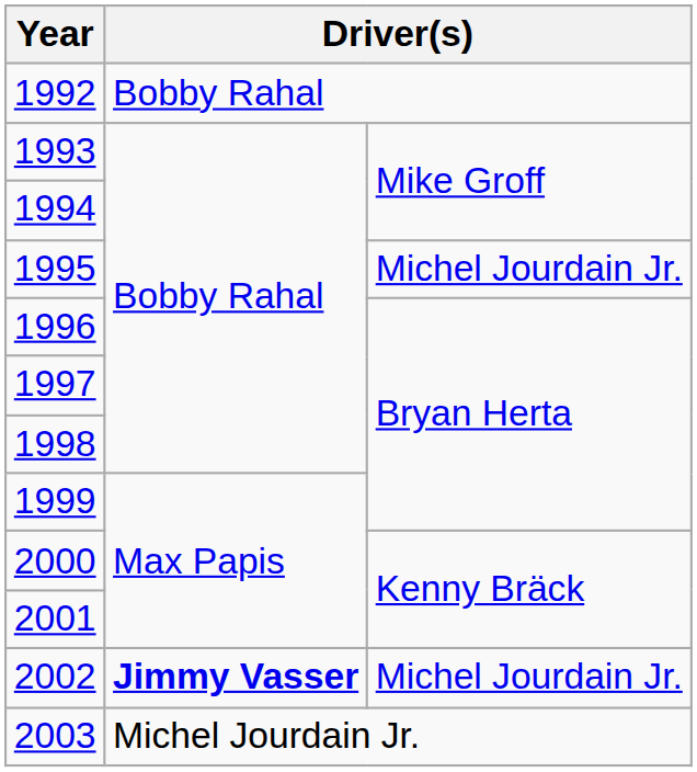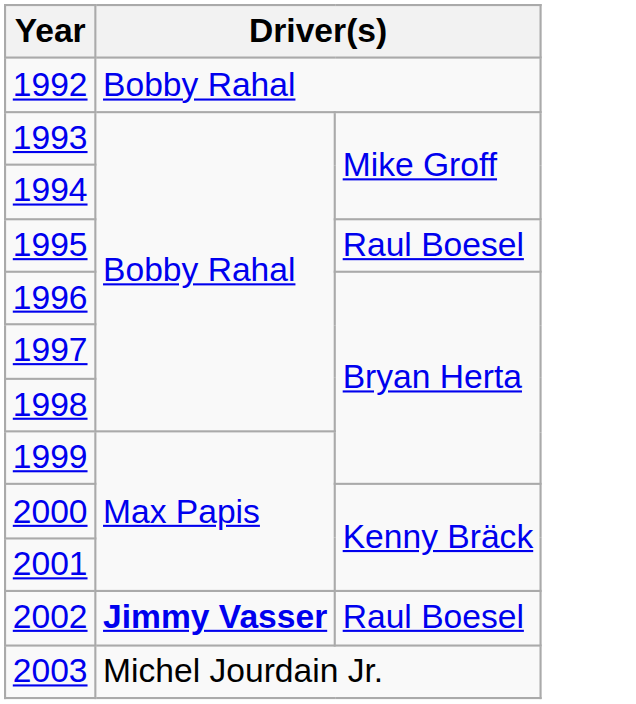1995 | column 3: Michel Jourdain Jr. -> Raul Boesel
2002 | column 3: Michel Jourdain Jr. -> Raul Boesel
